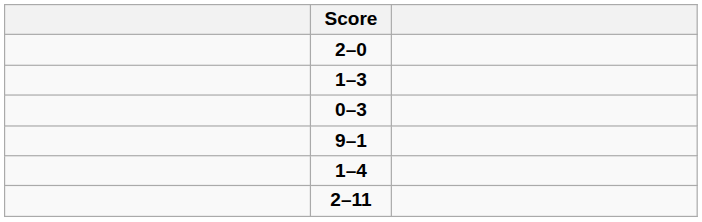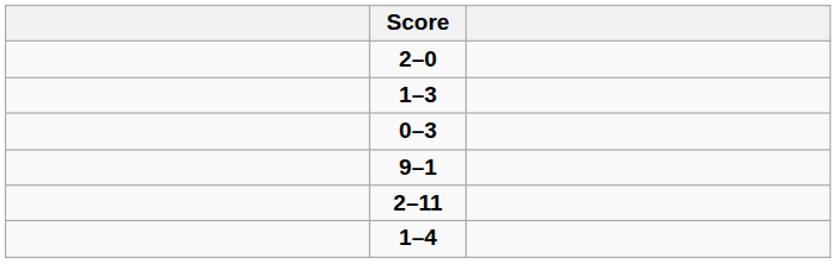rows swapped: 1–4 <-> 2–11
